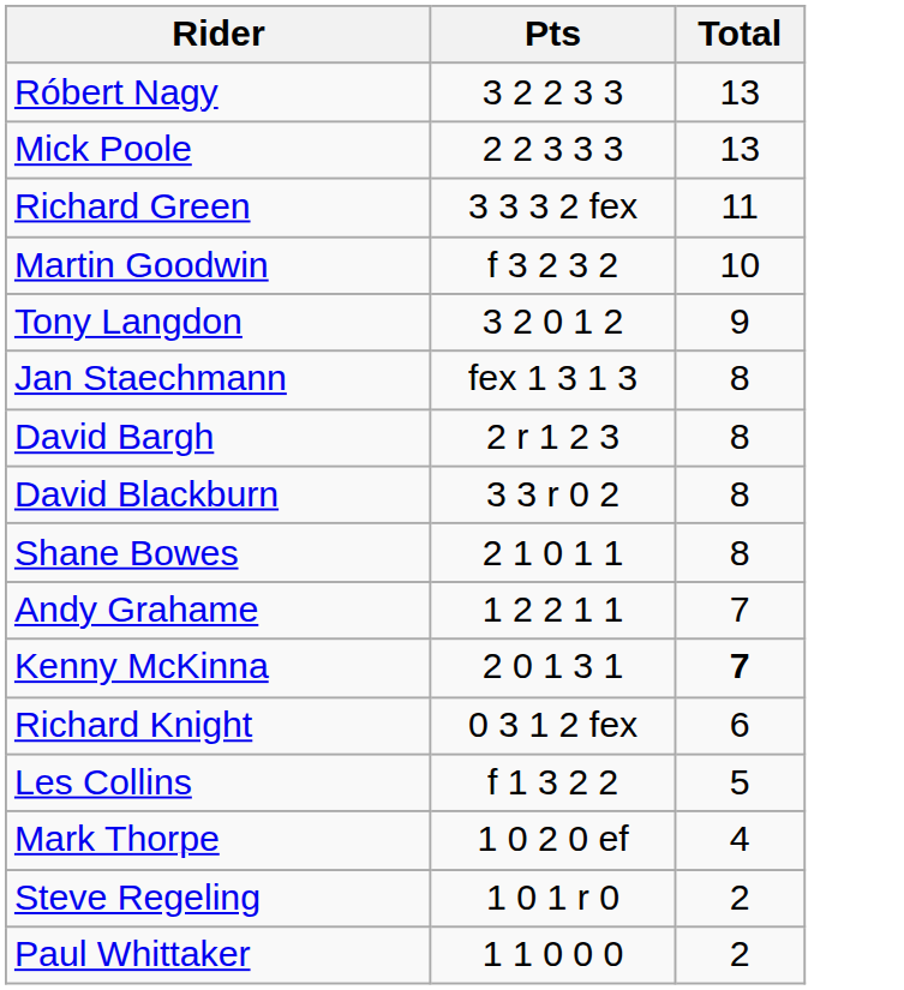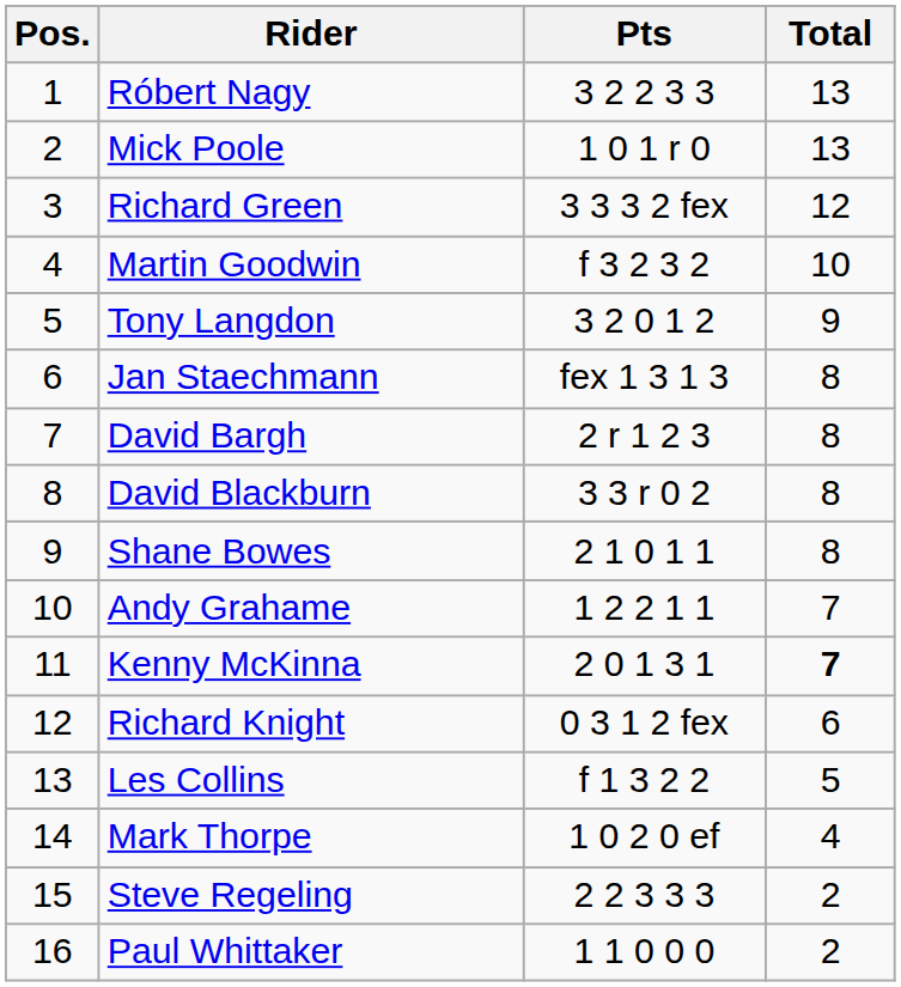+ column: Pos. | 1 | 2 | 3 | 4 | 5 | 6 | 7 | 8 | 9 | 10 | 11 | 12 | 13 | 14 | 15 | 16
Mick Poole | Pts: 2 2 3 3 3 -> 1 0 1 r 0
Richard Green | Total: 11 -> 12
Steve Regeling | Pts: 1 0 1 r 0 -> 2 2 3 3 3
